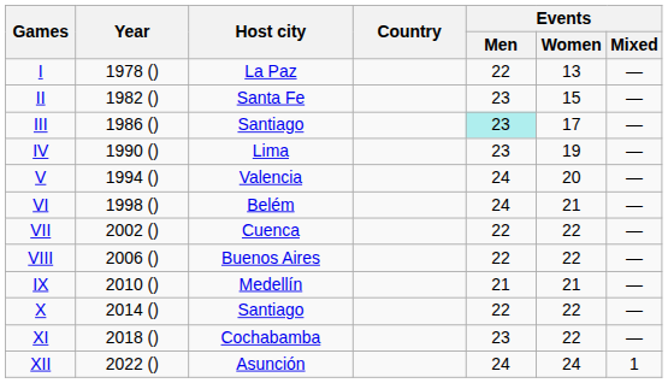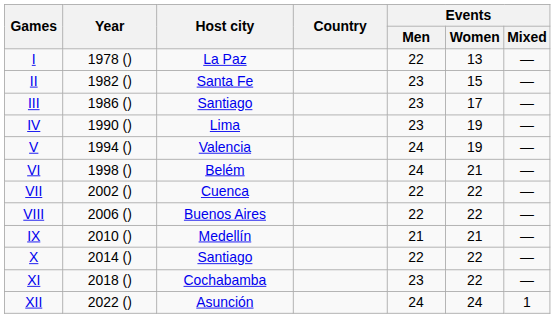III | Events / Men: paleturquoise background -> no background
V | Events / Women: 20 -> 19
